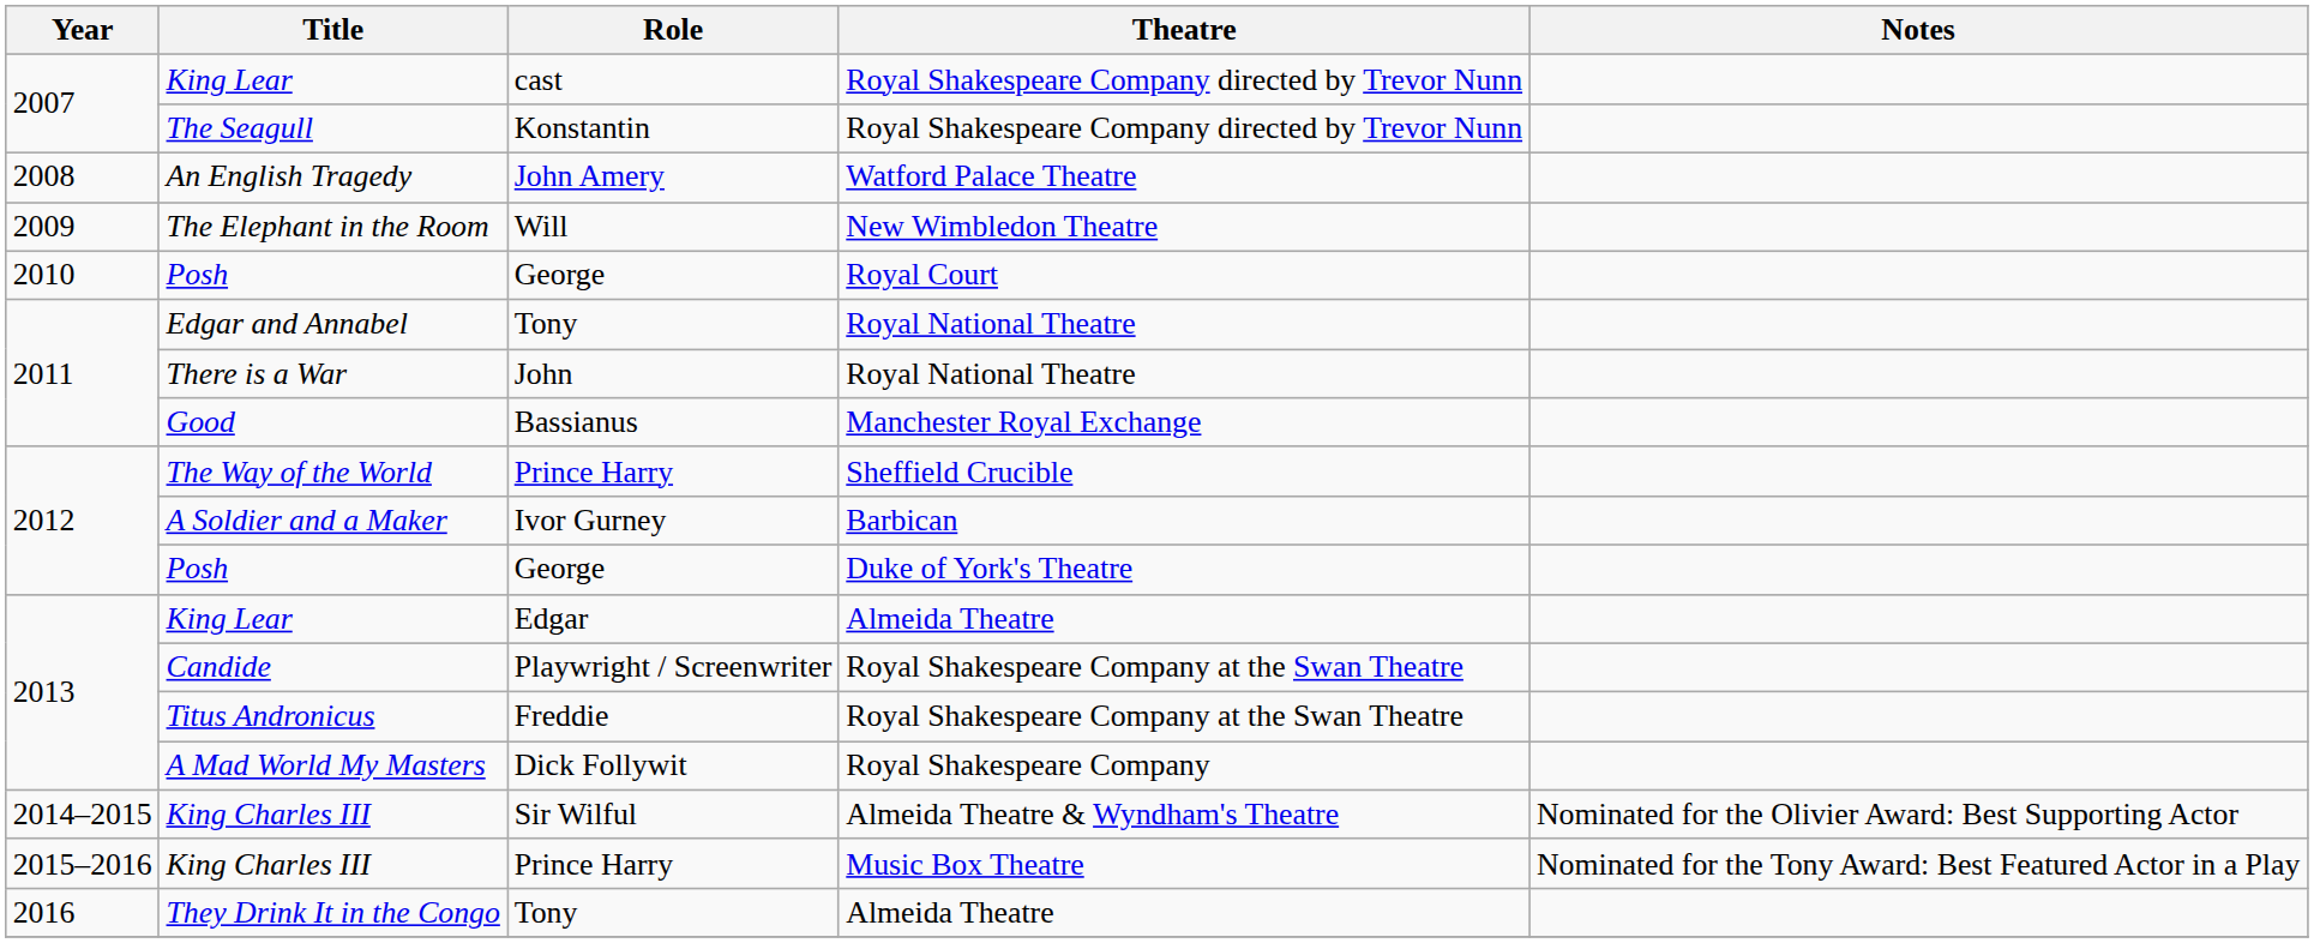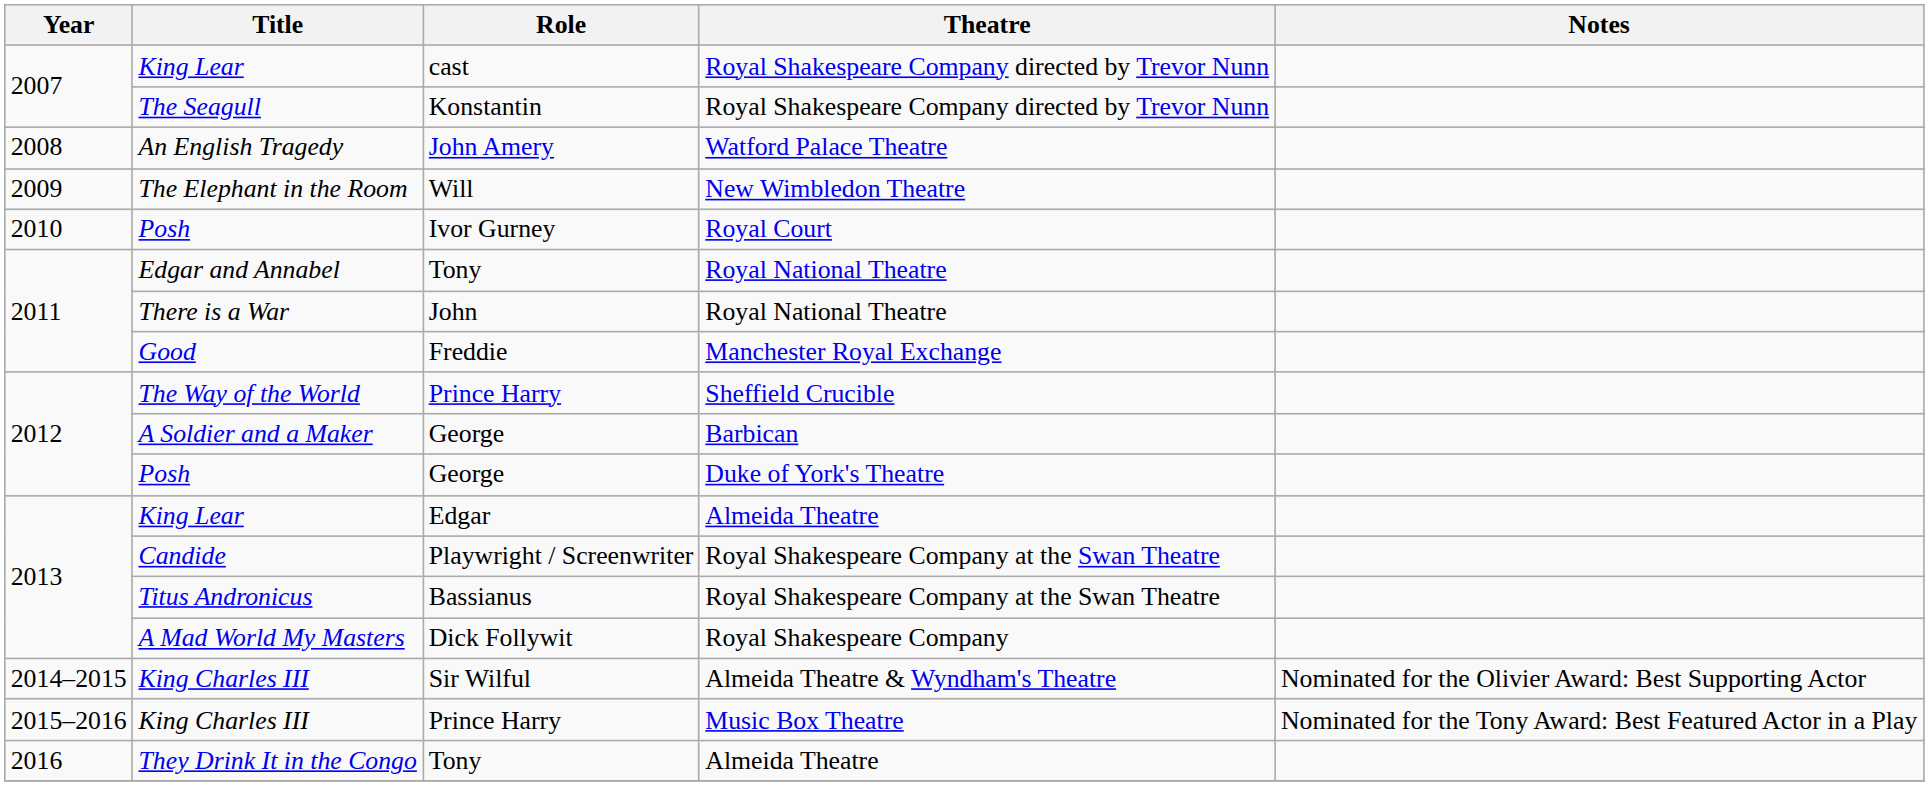Posh / Royal Court | Role: George -> Ivor Gurney
Good | Role: Bassianus -> Freddie
A Soldier and a Maker | Role: Ivor Gurney -> George
Titus Andronicus | Role: Freddie -> Bassianus
